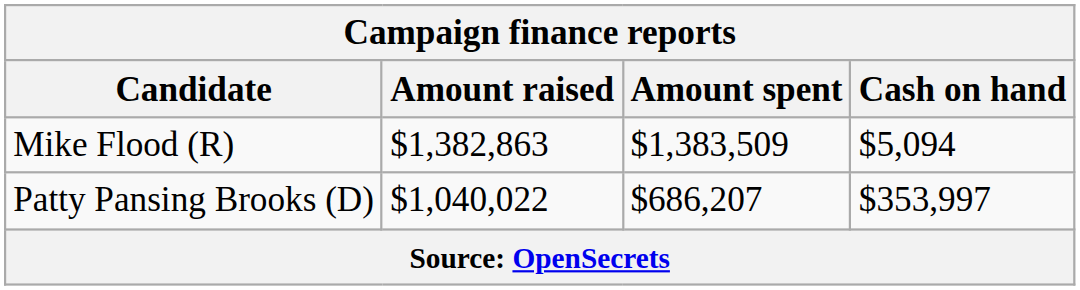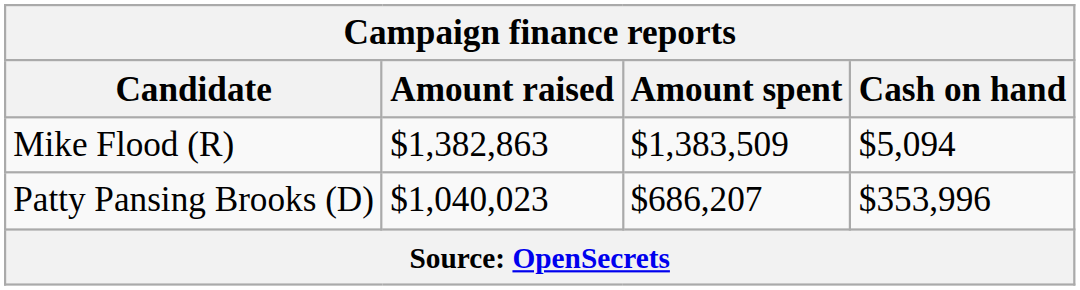Patty Pansing Brooks (D) | Amount raised: $1,040,022 -> $1,040,023
Patty Pansing Brooks (D) | Cash on hand: $353,997 -> $353,996
